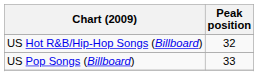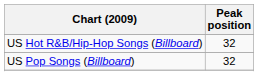US Pop Songs (Billboard) | Peak position: 33 -> 32
